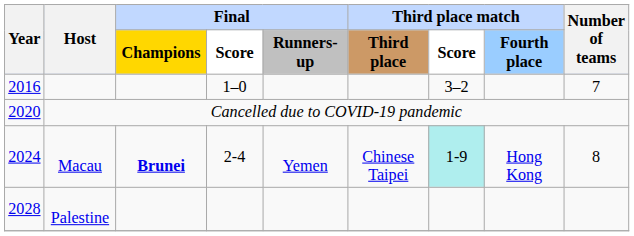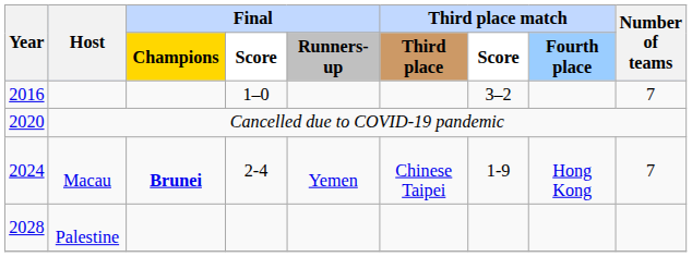Macau | Third place match / Score: paleturquoise background -> no background
Macau | Number of teams: 8 -> 7
